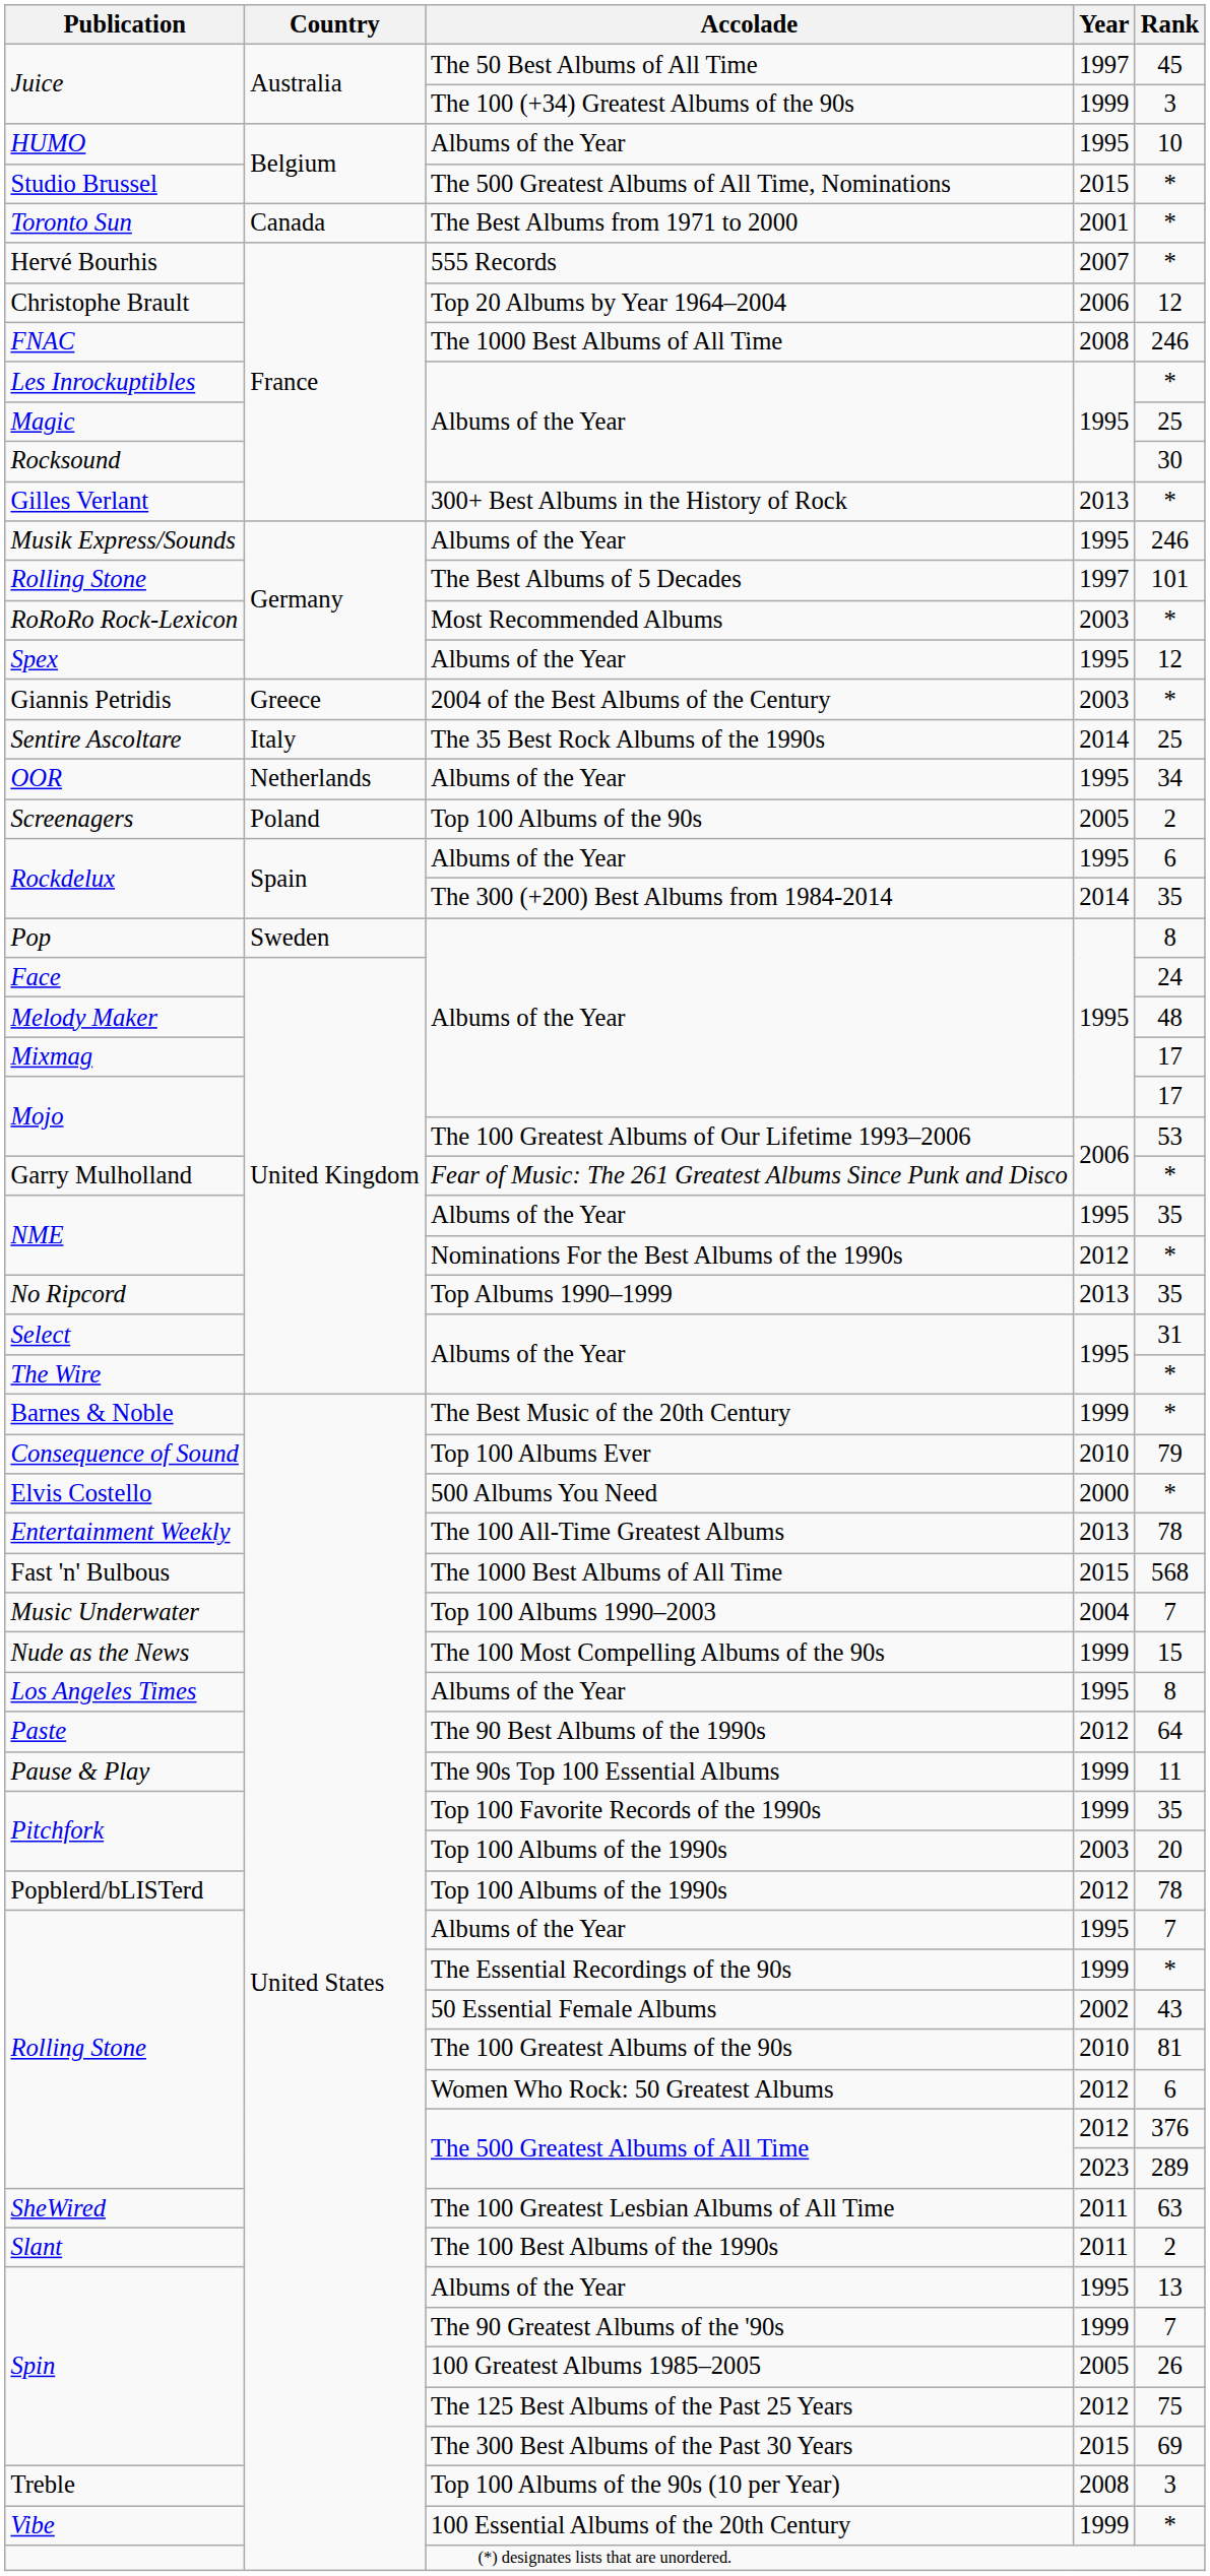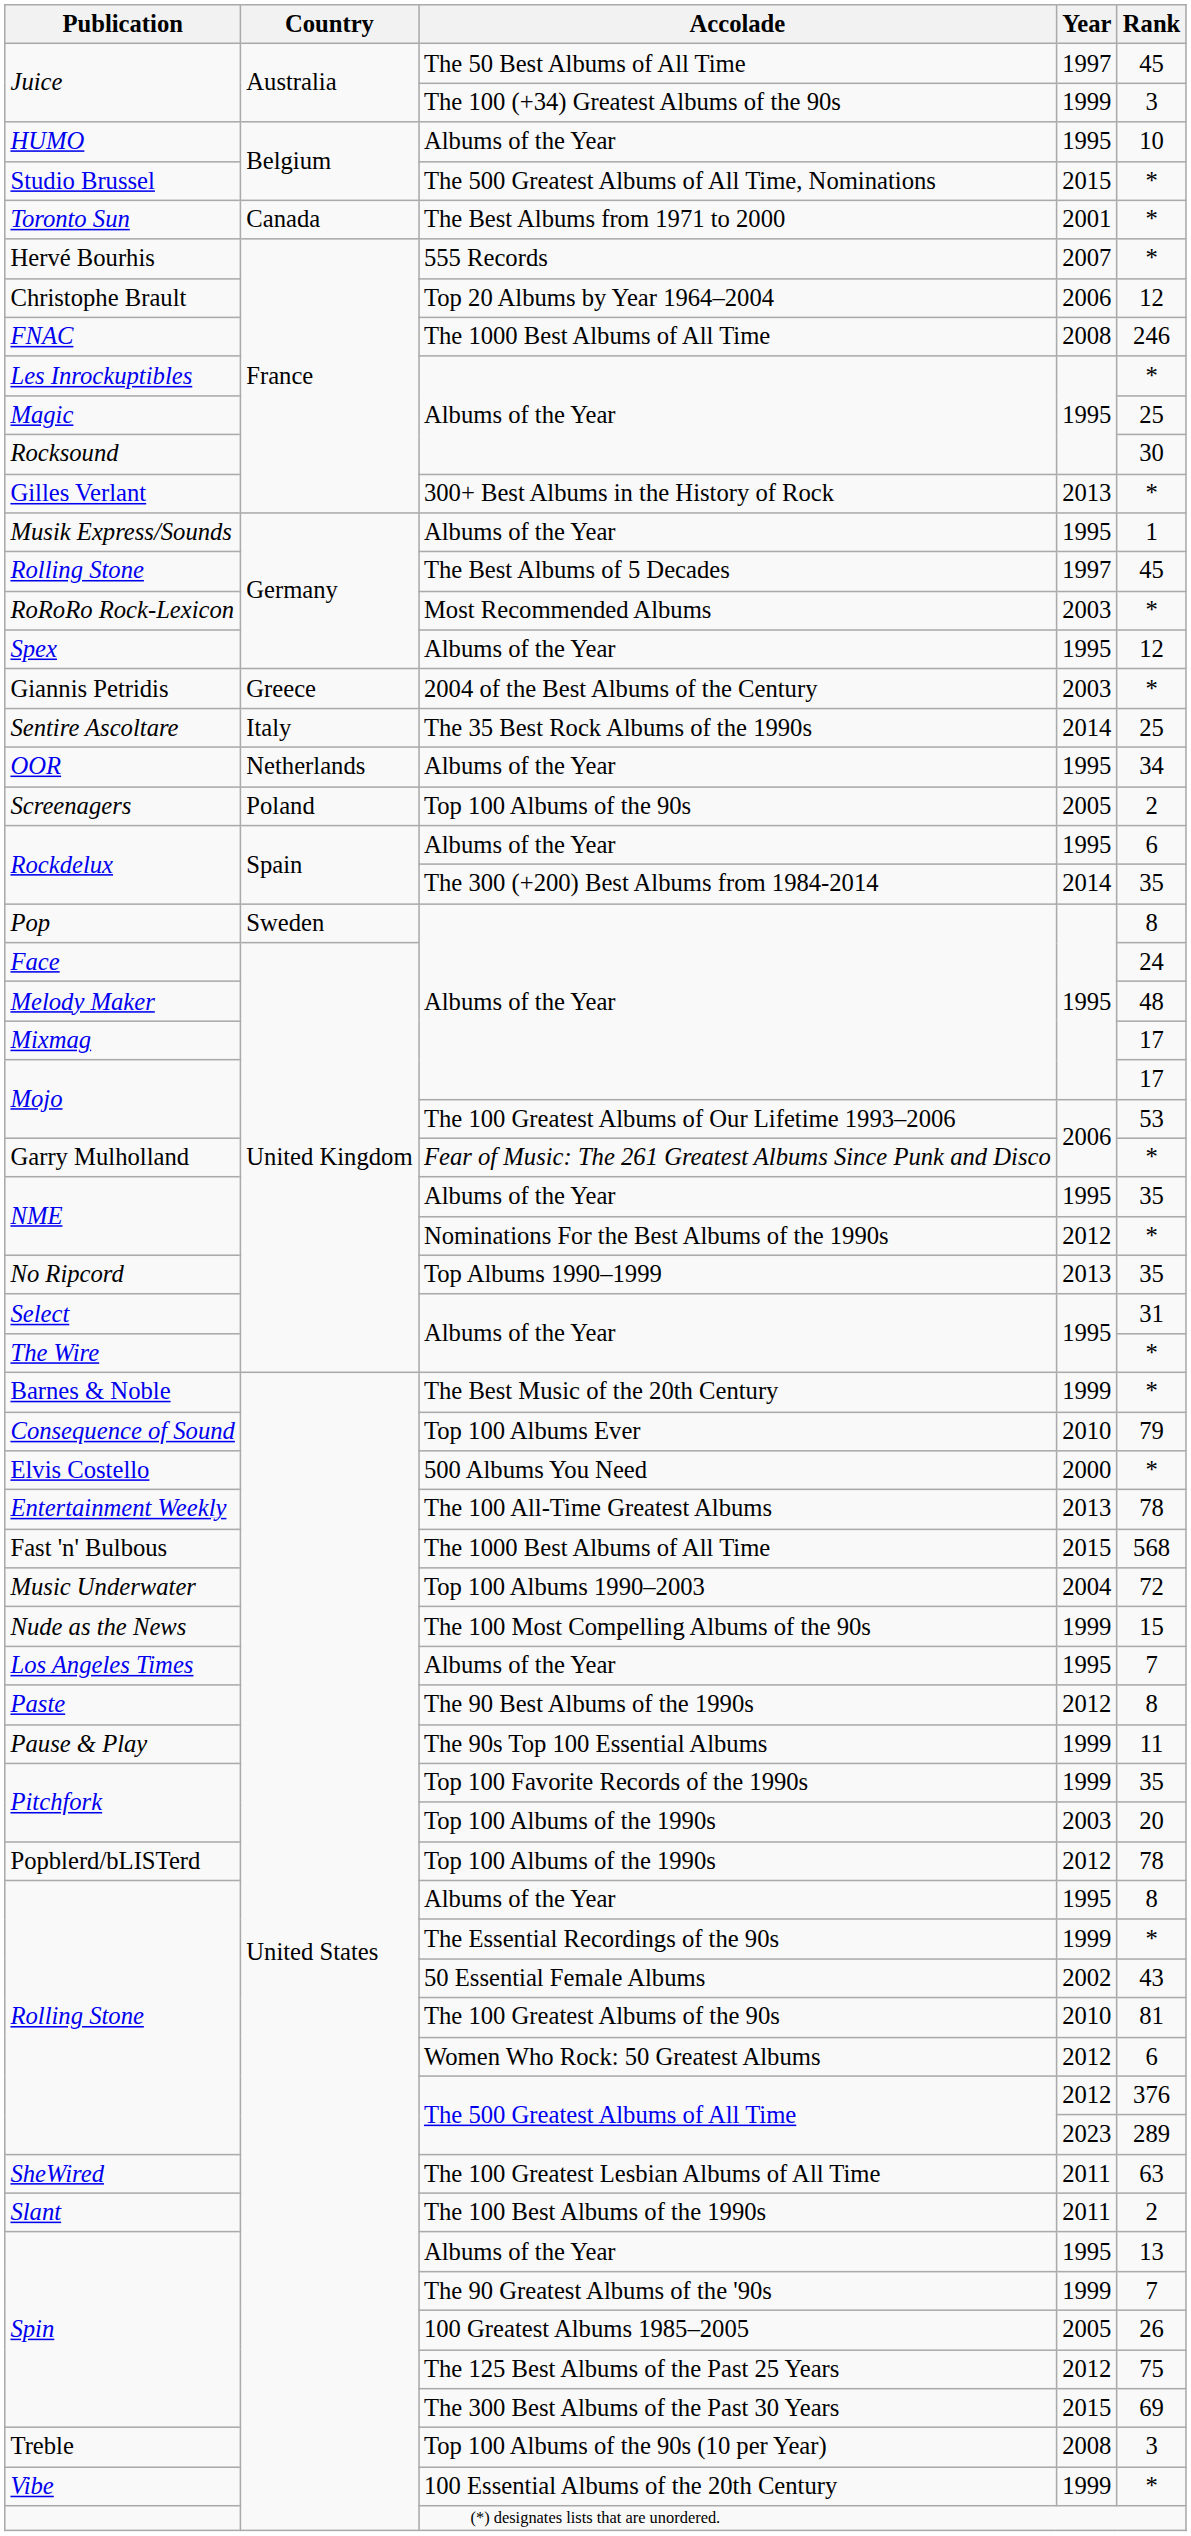Musik Express/Sounds | Rank: 246 -> 1
Rolling Stone / The Best Albums of 5 Decades | Rank: 101 -> 45
Music Underwater | Rank: 7 -> 72
Los Angeles Times | Rank: 8 -> 7
Paste | Rank: 64 -> 8
Rolling Stone / Albums of the Year | Rank: 7 -> 8
